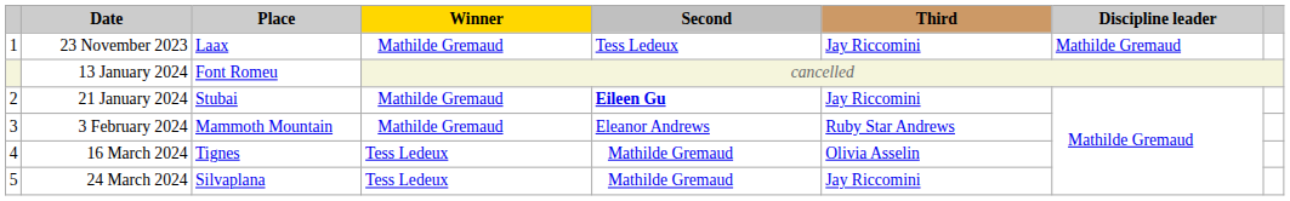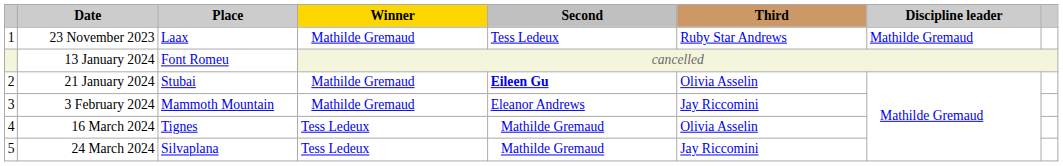23 November 2023 | Third: Jay Riccomini -> Ruby Star Andrews
21 January 2024 | Third: Jay Riccomini -> Olivia Asselin
3 February 2024 | Third: Ruby Star Andrews -> Jay Riccomini
